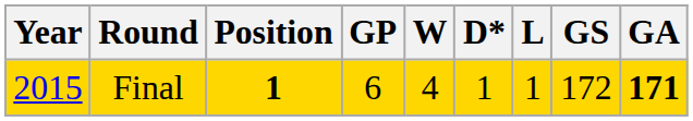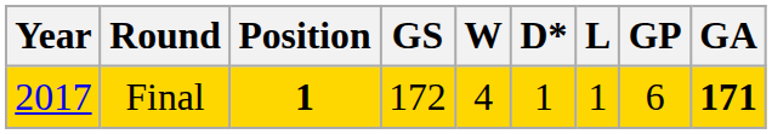columns swapped: GP <-> GS
Final | Year: 2015 -> 2017
